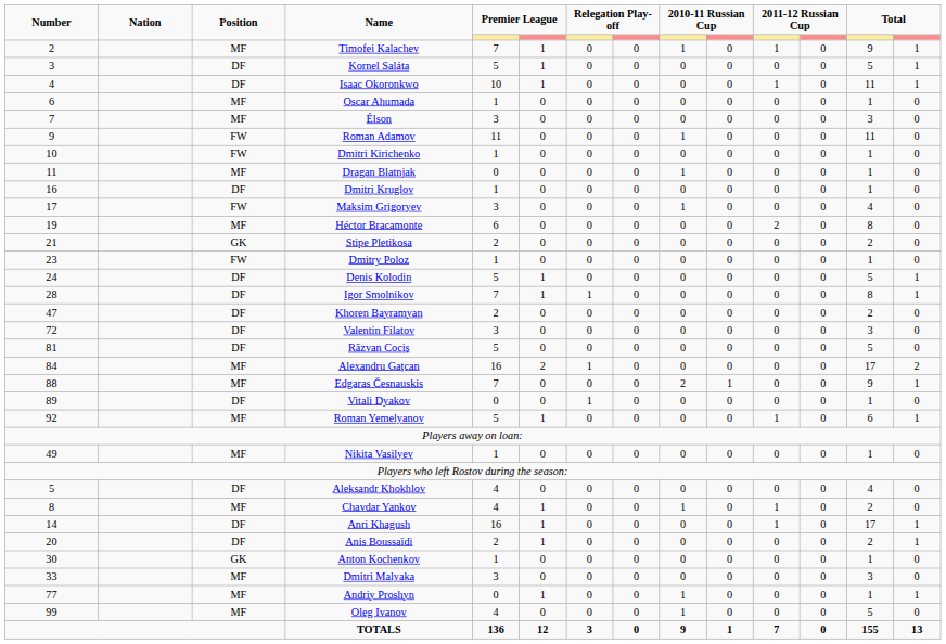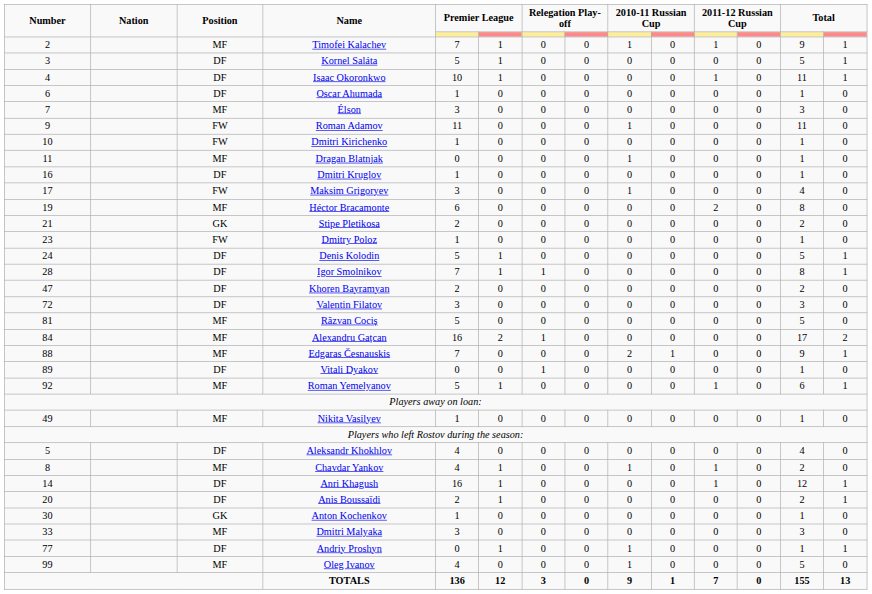Oscar Ahumada | Position: MF -> DF
Răzvan Cociș | Position: DF -> MF
Anri Khagush | column 13: 17 -> 12
Andriy Proshyn | Position: MF -> DF
